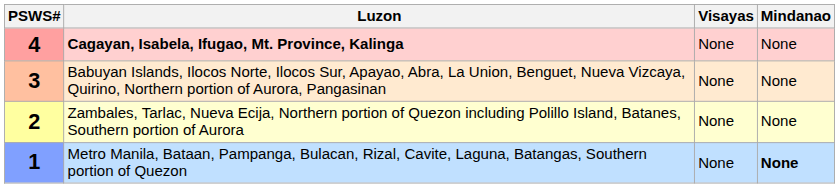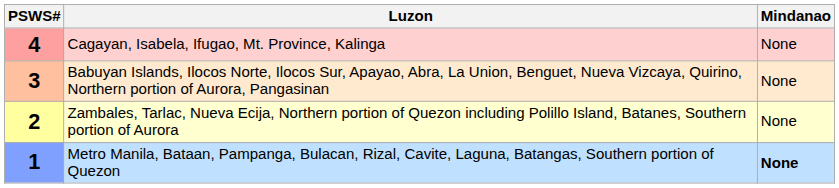- column: Visayas | None | None | None | None
4 | Luzon: bold -> normal
